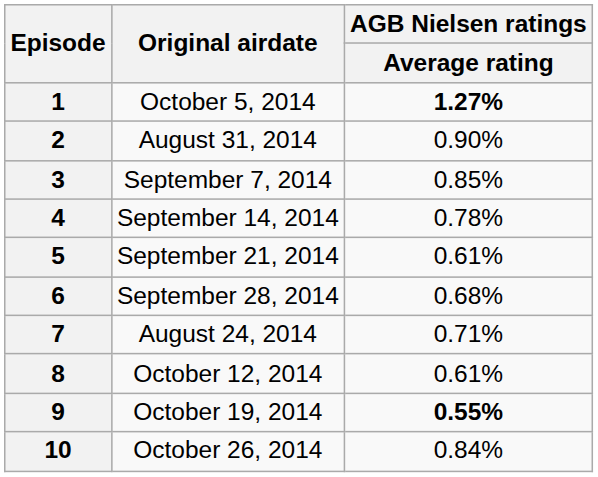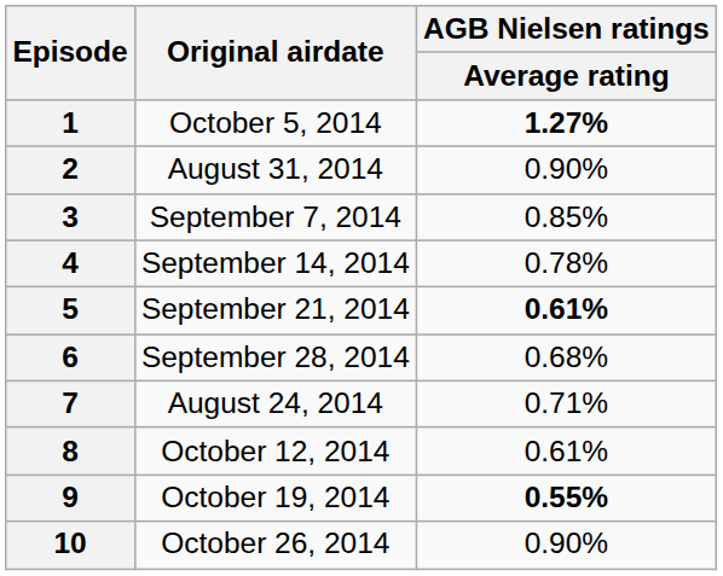5 | AGB Nielsen ratings / Average rating: normal -> bold
10 | AGB Nielsen ratings / Average rating: 0.84% -> 0.90%
